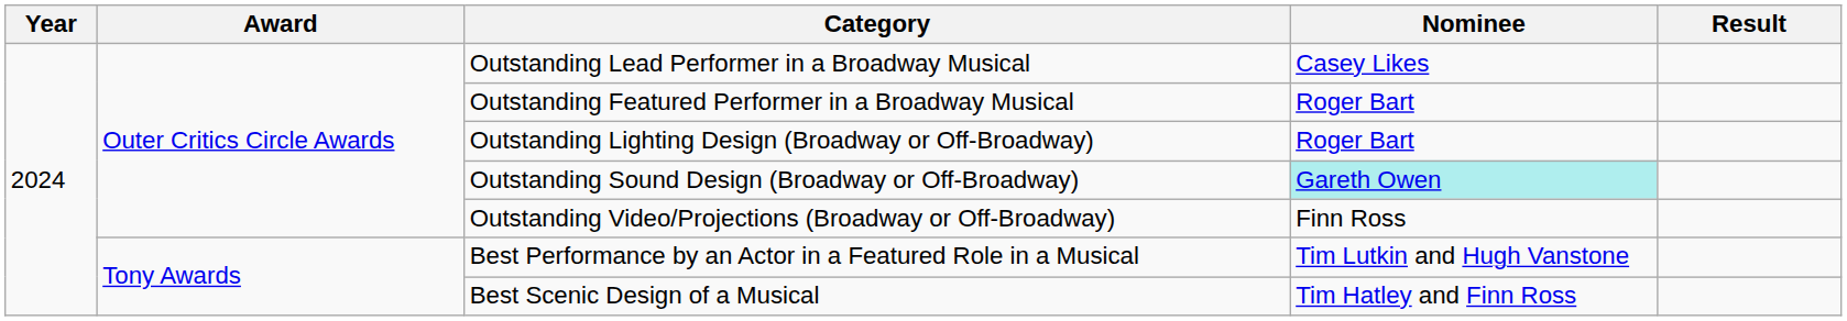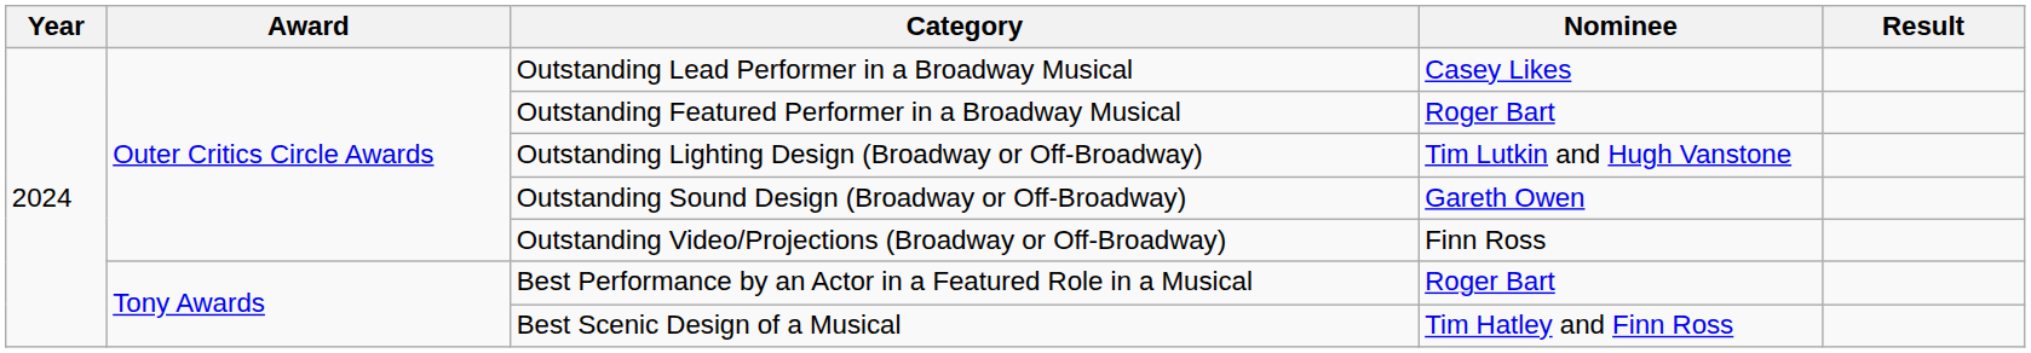Outstanding Lighting Design (Broadway or Off-Broadway) | Nominee: Roger Bart -> Tim Lutkin and Hugh Vanstone
Outstanding Sound Design (Broadway or Off-Broadway) | Nominee: paleturquoise background -> no background
Best Performance by an Actor in a Featured Role in a Musical | Nominee: Tim Lutkin and Hugh Vanstone -> Roger Bart
